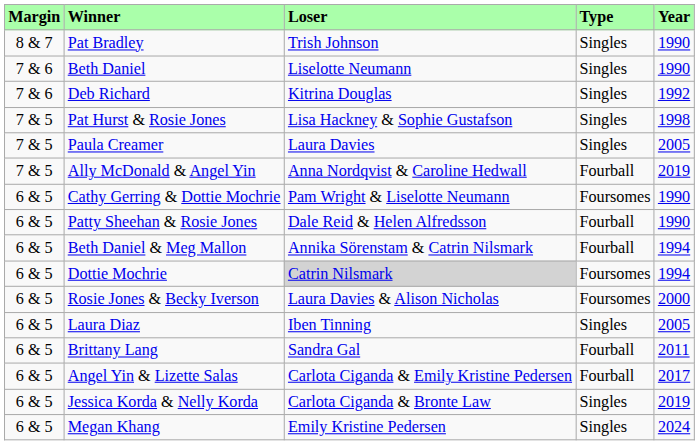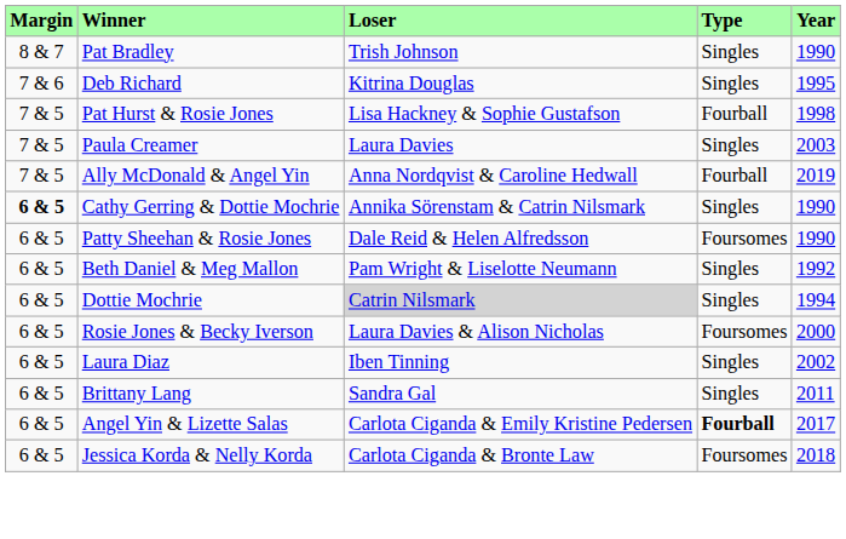- row: 7 & 6 | Beth Daniel | Liselotte Neumann | Singles | 1990
Deb Richard | Year: 1992 -> 1995
Pat Hurst & Rosie Jones | Type: Singles -> Fourball
Paula Creamer | Year: 2005 -> 2003
Cathy Gerring & Dottie Mochrie | Margin: normal -> bold
Cathy Gerring & Dottie Mochrie | Loser: Pam Wright & Liselotte Neumann -> Annika Sörenstam & Catrin Nilsmark
Cathy Gerring & Dottie Mochrie | Type: Foursomes -> Singles
Patty Sheehan & Rosie Jones | Type: Fourball -> Foursomes
Beth Daniel & Meg Mallon | Loser: Annika Sörenstam & Catrin Nilsmark -> Pam Wright & Liselotte Neumann
Beth Daniel & Meg Mallon | Type: Fourball -> Singles
Beth Daniel & Meg Mallon | Year: 1994 -> 1992
Dottie Mochrie | Type: Foursomes -> Singles
Laura Diaz | Year: 2005 -> 2002
Brittany Lang | Type: Fourball -> Singles
Angel Yin & Lizette Salas | Type: normal -> bold
Jessica Korda & Nelly Korda | Type: Singles -> Foursomes
Jessica Korda & Nelly Korda | Year: 2019 -> 2018
- row: 6 & 5 | Megan Khang | Emily Kristine Pedersen | Singles | 2024
